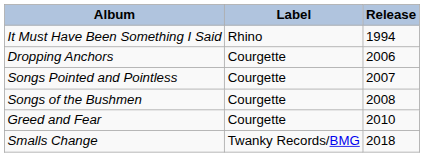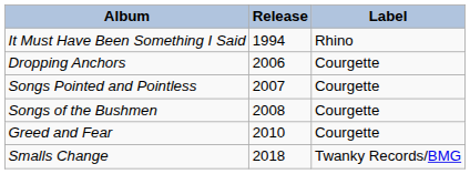columns swapped: Release <-> Label
